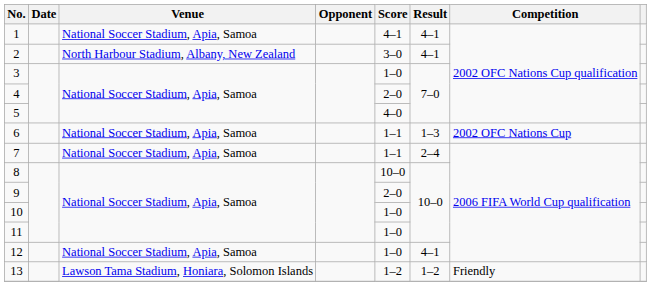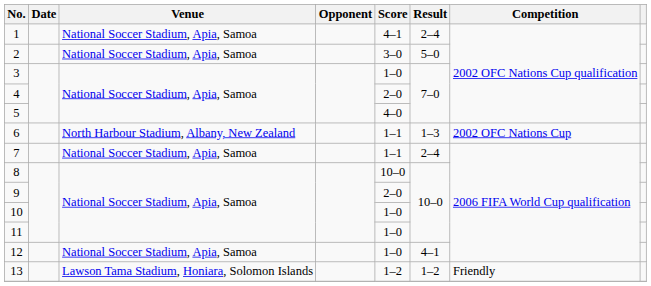1 | Result: 4–1 -> 2–4
2 | Venue: North Harbour Stadium, Albany, New Zealand -> National Soccer Stadium, Apia, Samoa
2 | Result: 4–1 -> 5–0
6 | Venue: National Soccer Stadium, Apia, Samoa -> North Harbour Stadium, Albany, New Zealand
